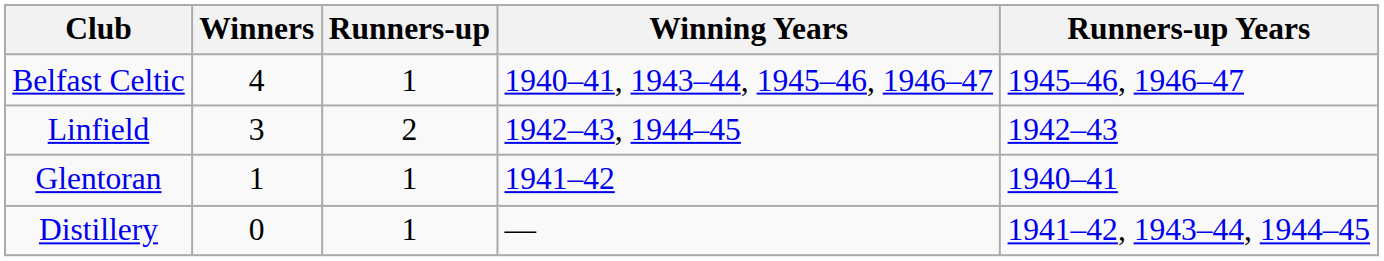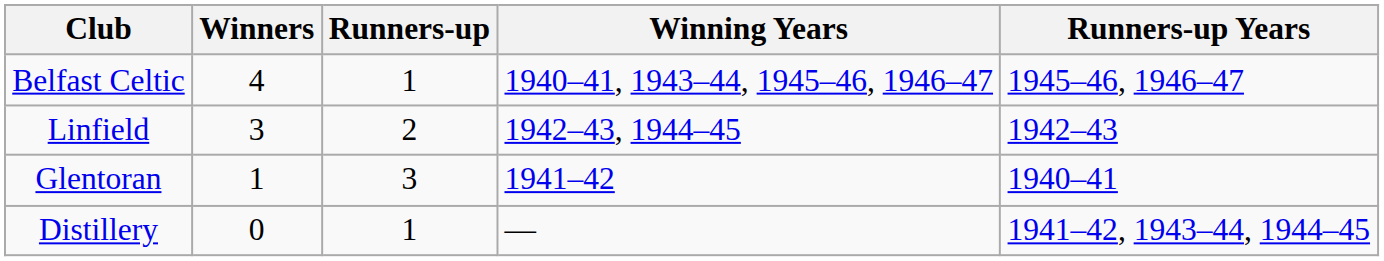Glentoran | Runners-up: 1 -> 3
